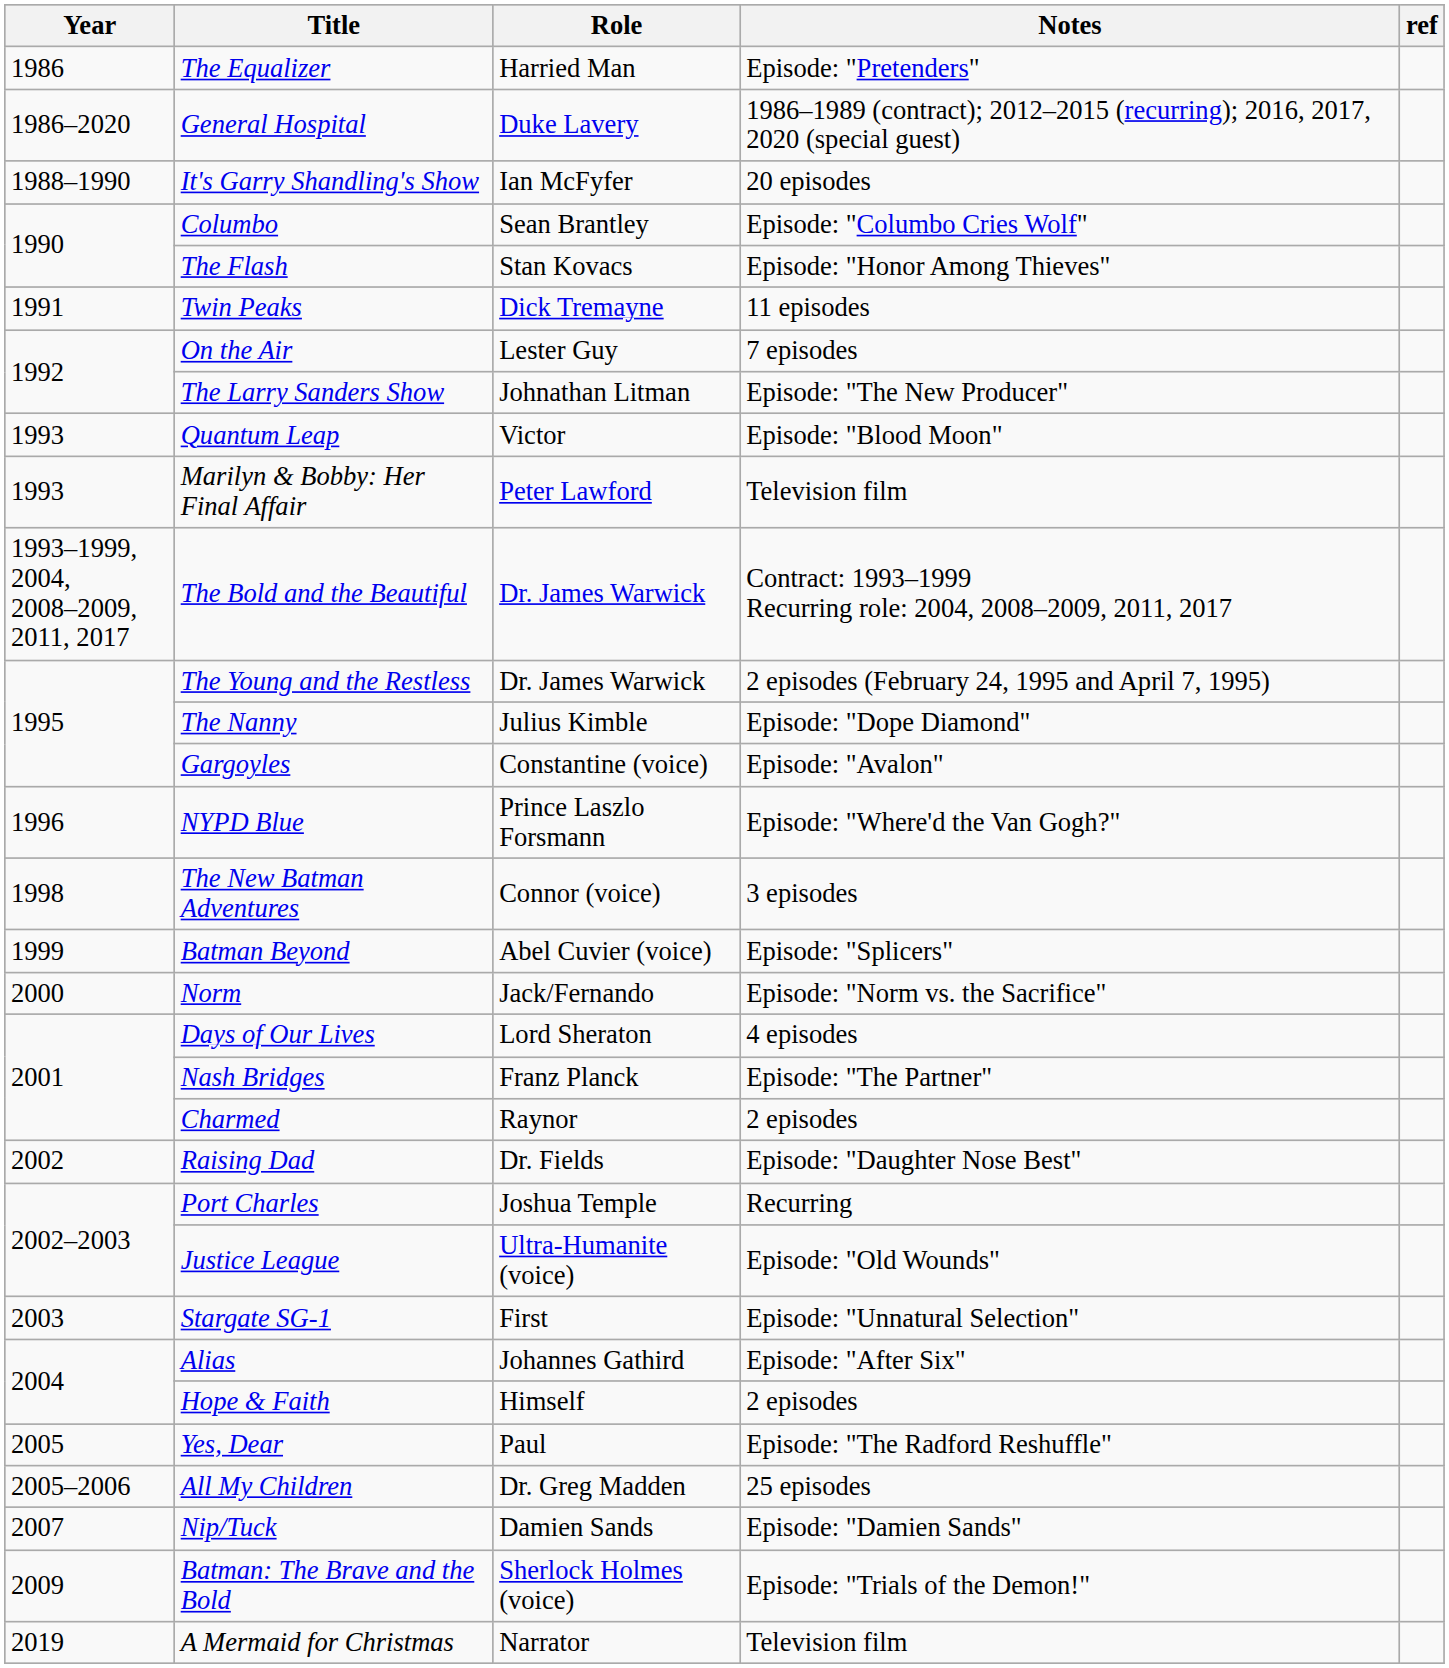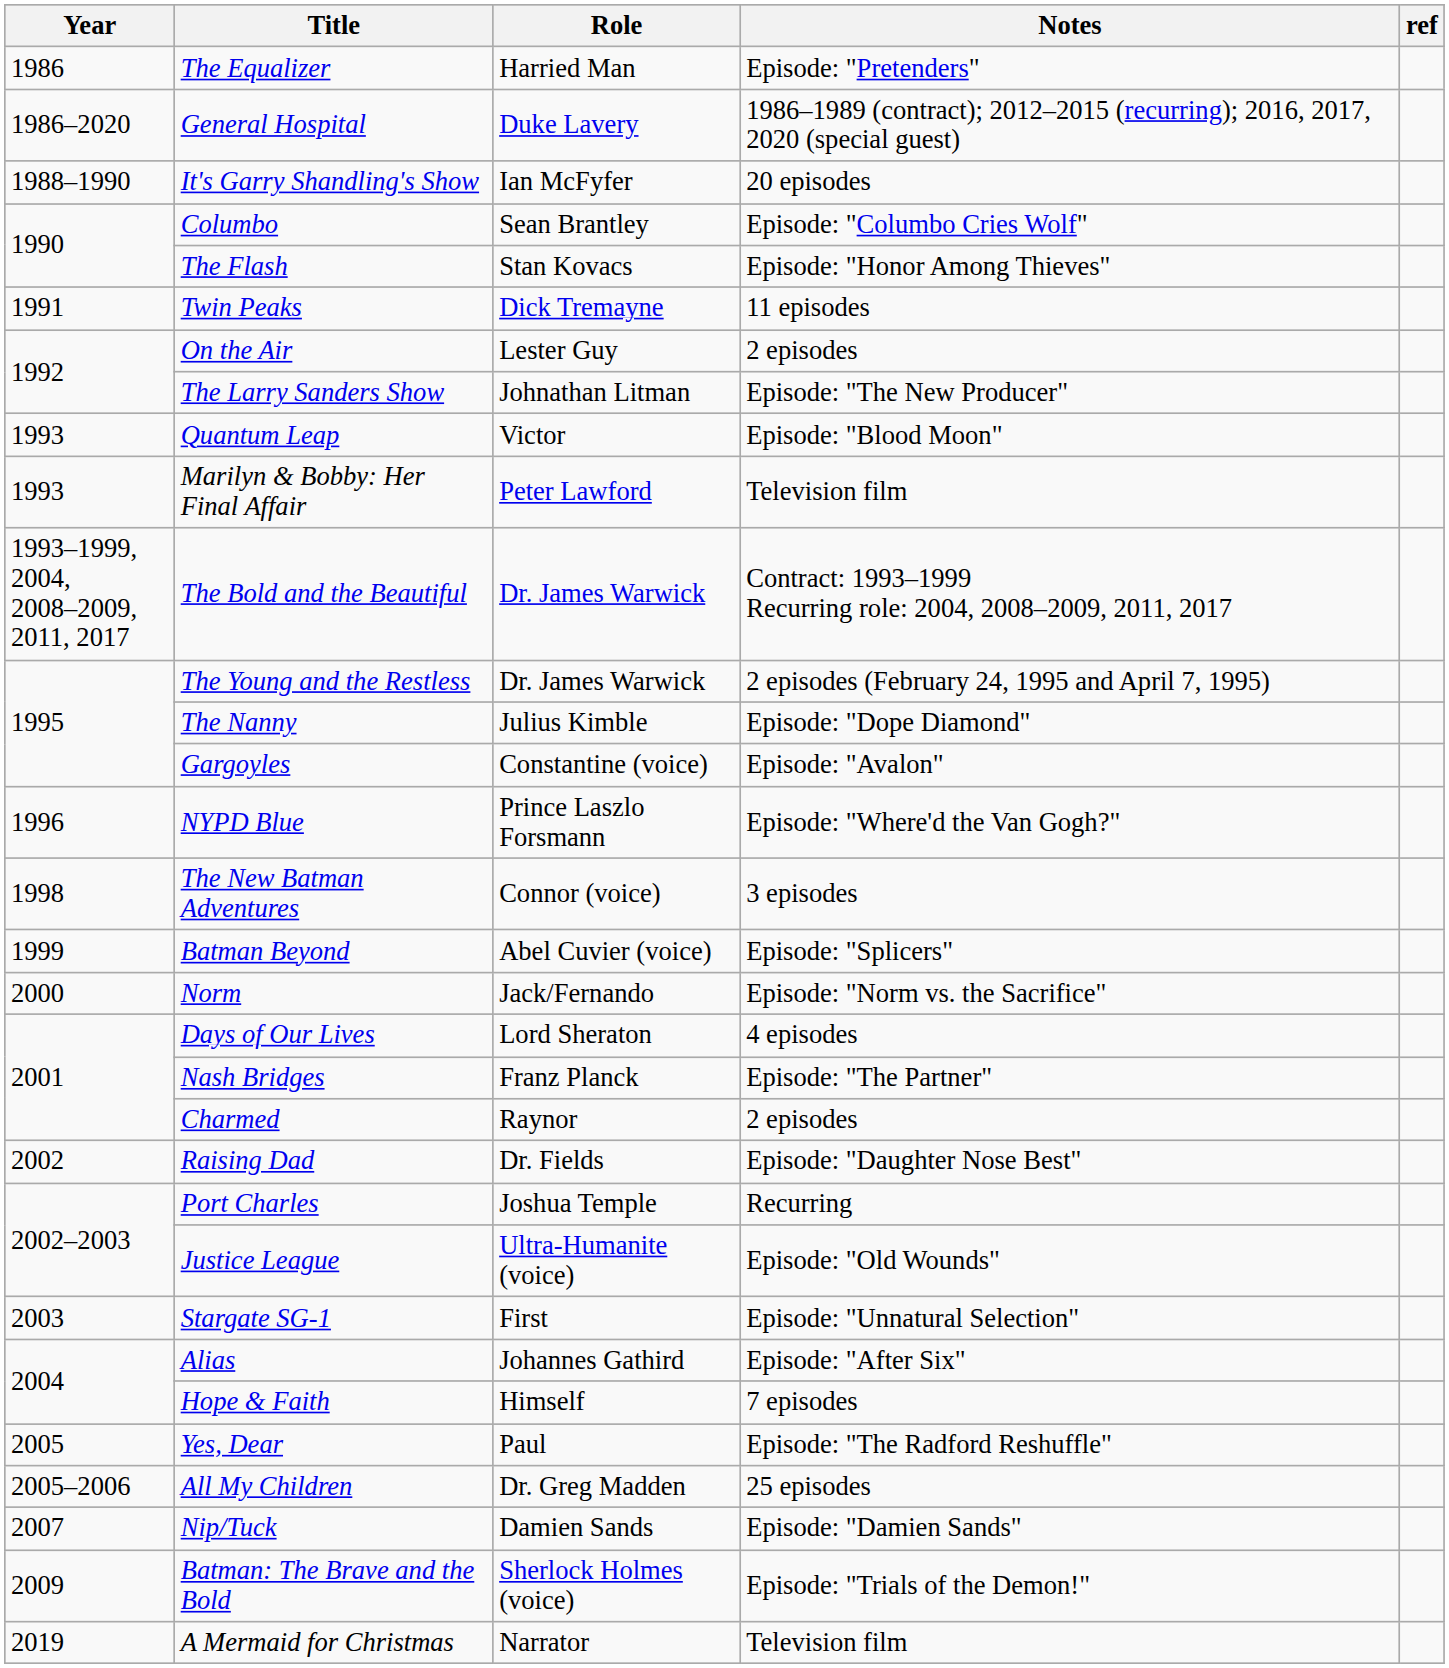On the Air | Notes: 7 episodes -> 2 episodes
Hope & Faith | Notes: 2 episodes -> 7 episodes
